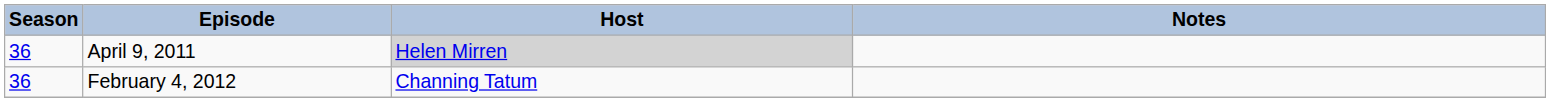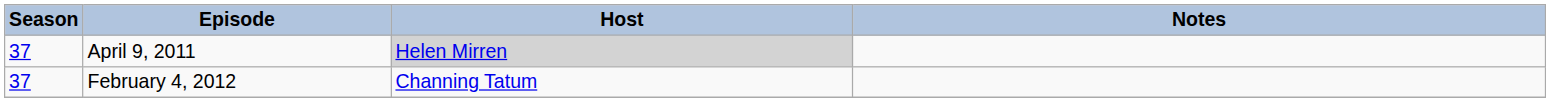April 9, 2011 | Season: 36 -> 37
February 4, 2012 | Season: 36 -> 37
